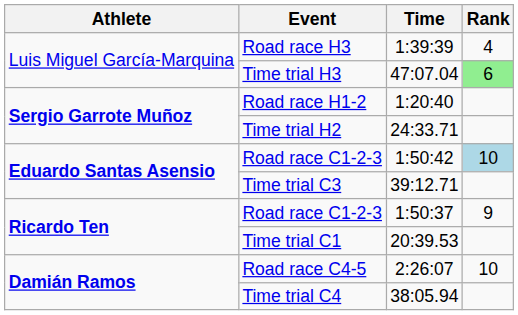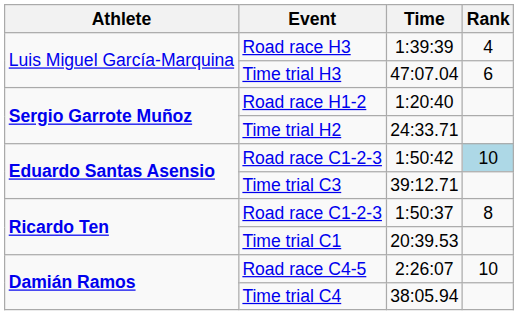Time trial H3 | Rank: lightgreen background -> no background
Road race C1-2-3 / 1:50:37 | Rank: 9 -> 8
